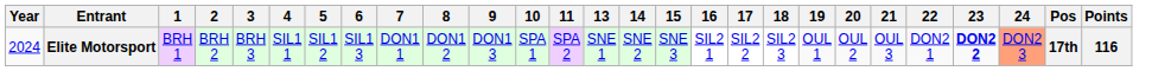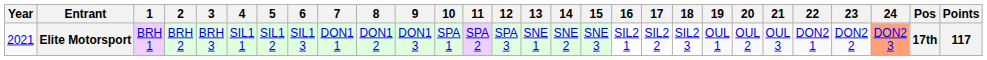+ column: 12 | SPA 3
Elite Motorsport | Year: 2024 -> 2021
Elite Motorsport | 23: bold -> normal
Elite Motorsport | Points: 116 -> 117
